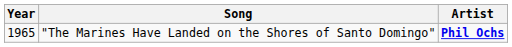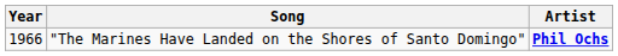"The Marines Have Landed on the Shores of Santo Domingo" | Year: 1965 -> 1966
